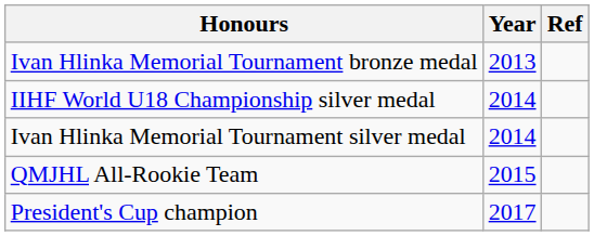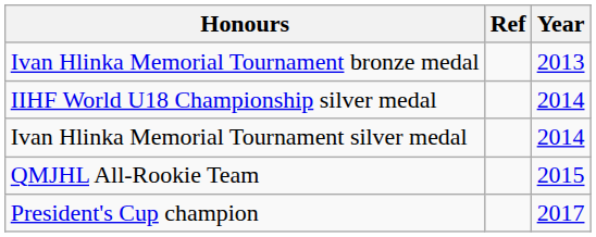columns swapped: Year <-> Ref
